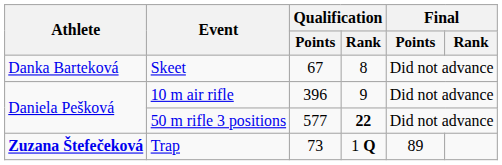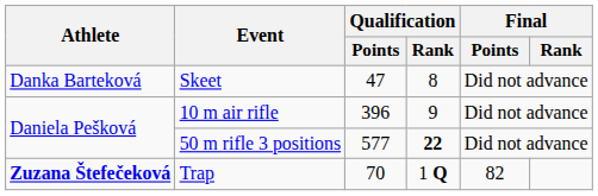Skeet | Qualification / Points: 67 -> 47
Trap | Qualification / Points: 73 -> 70
Trap | Final / Points: 89 -> 82
